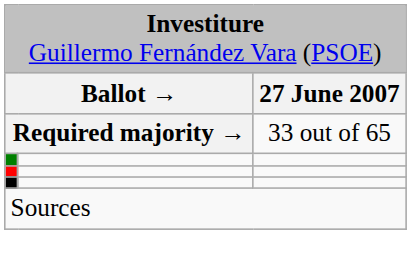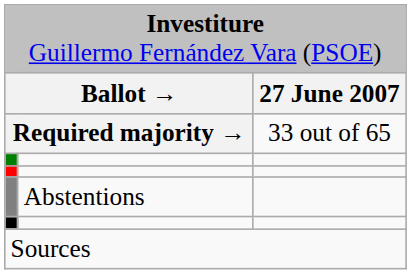+ row: Abstentions
